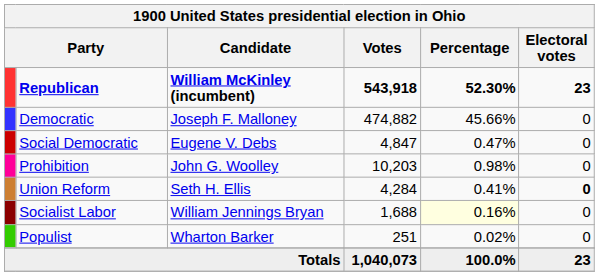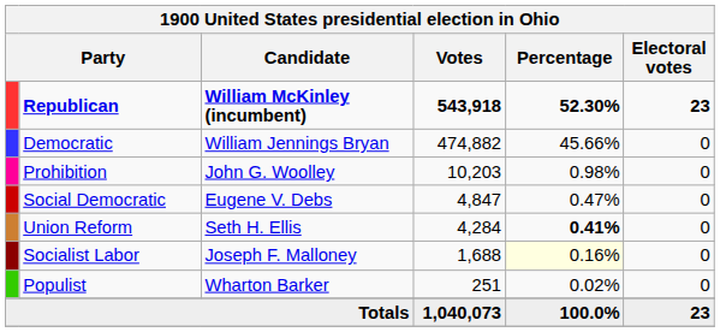Democratic | Candidate: Joseph F. Malloney -> William Jennings Bryan
rows swapped: Prohibition <-> Social Democratic
Union Reform | Percentage: normal -> bold
Union Reform | Electoral votes: bold -> normal
Socialist Labor | Candidate: William Jennings Bryan -> Joseph F. Malloney
